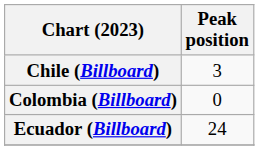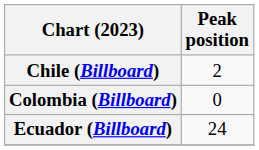Chile (Billboard) | Peak position: 3 -> 2
